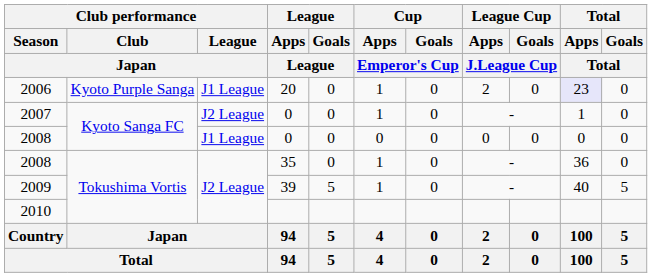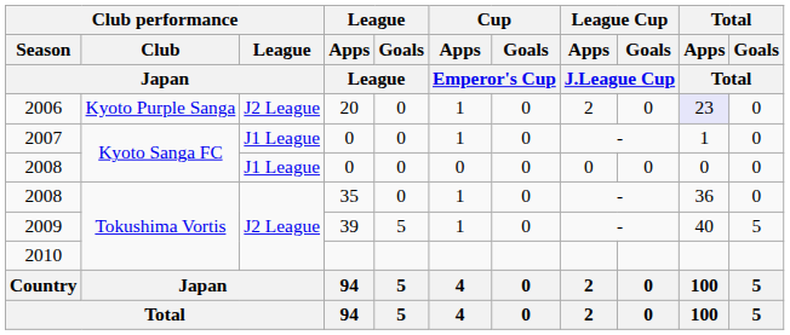2006 | Club performance / League / Japan: J1 League -> J2 League
2007 | Club performance / League / Japan: J2 League -> J1 League
